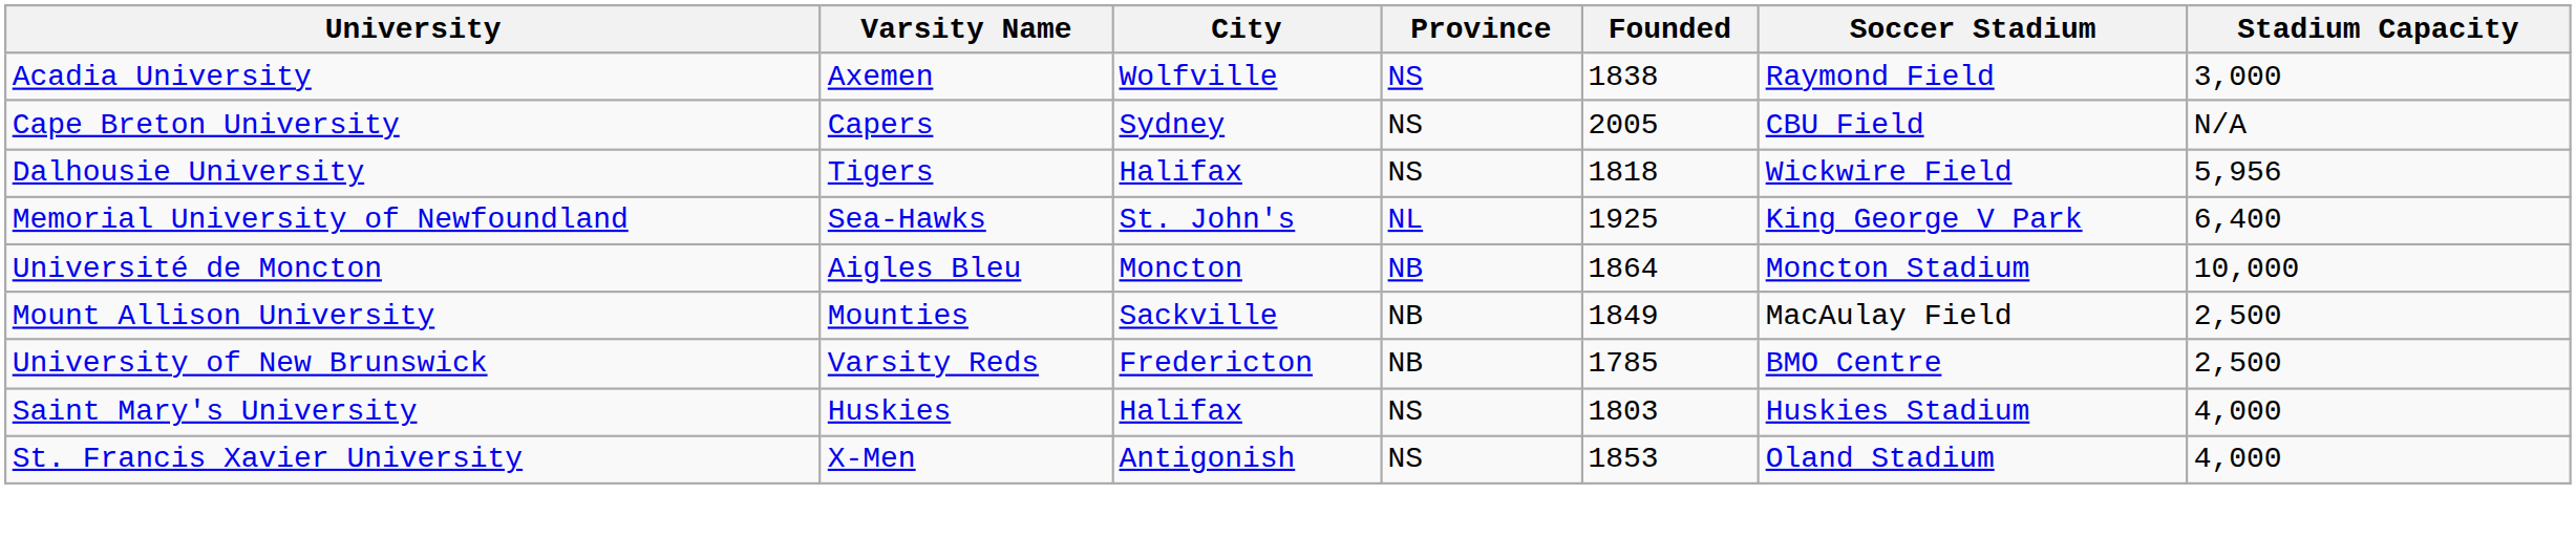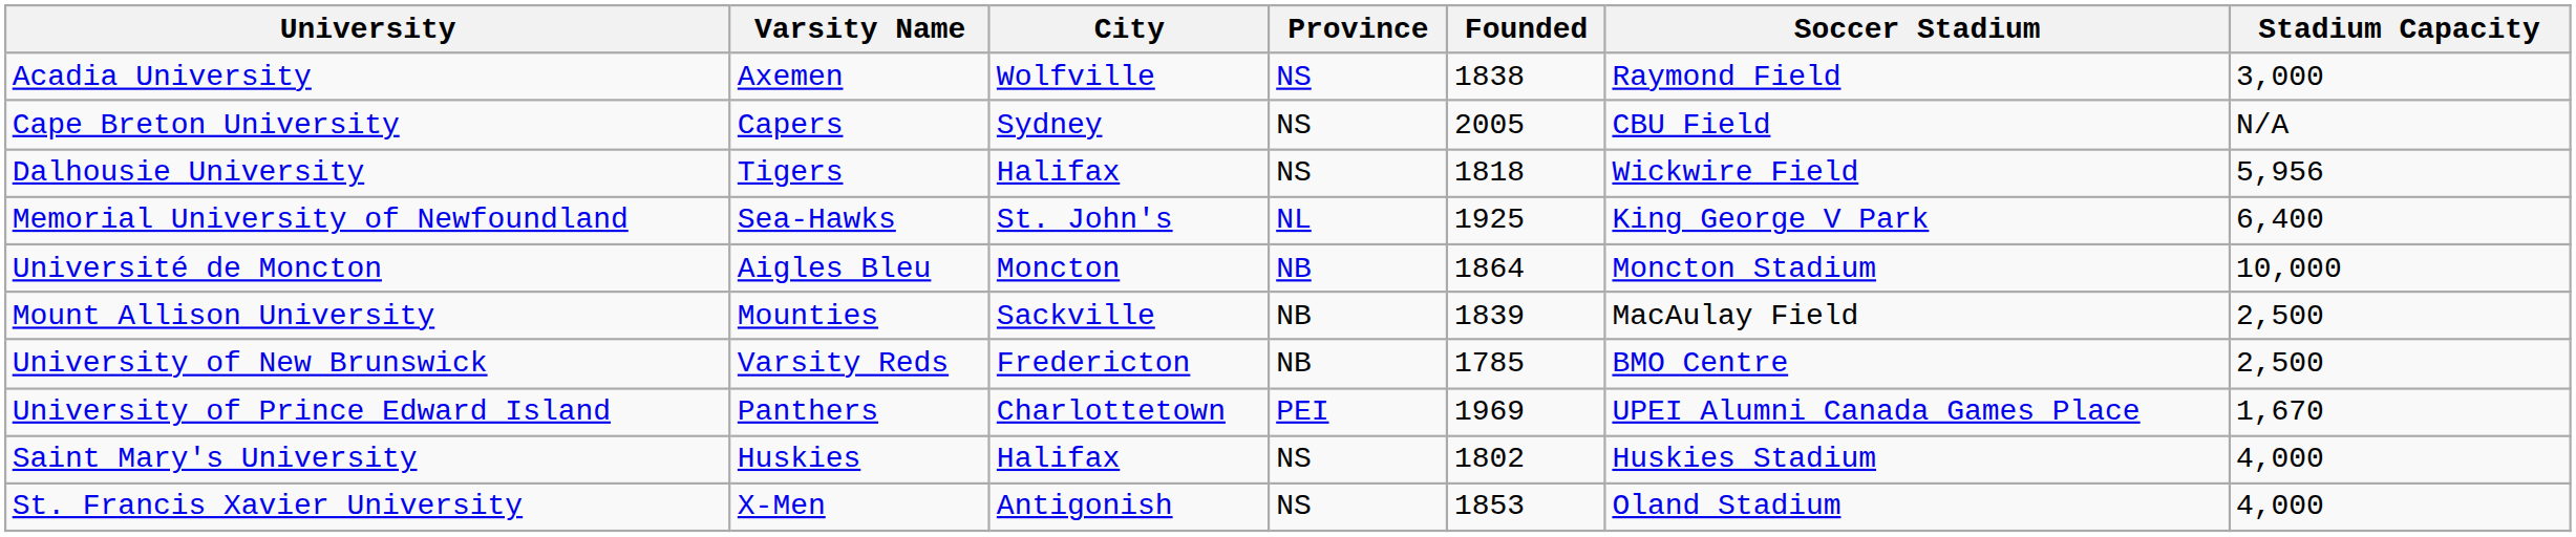Mount Allison University | Founded: 1849 -> 1839
+ row: University of Prince Edward Island | Panthers | Charlottetown | PEI | 1969 | UPEI Alumni Canada Games Place | 1,670
Saint Mary's University | Founded: 1803 -> 1802
